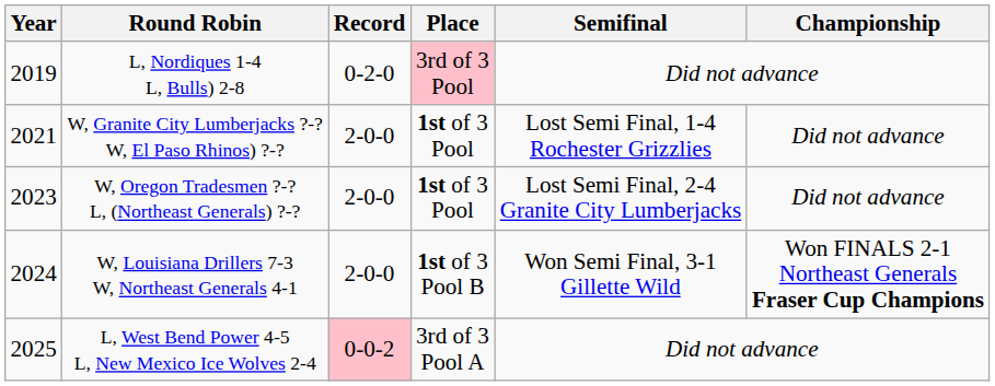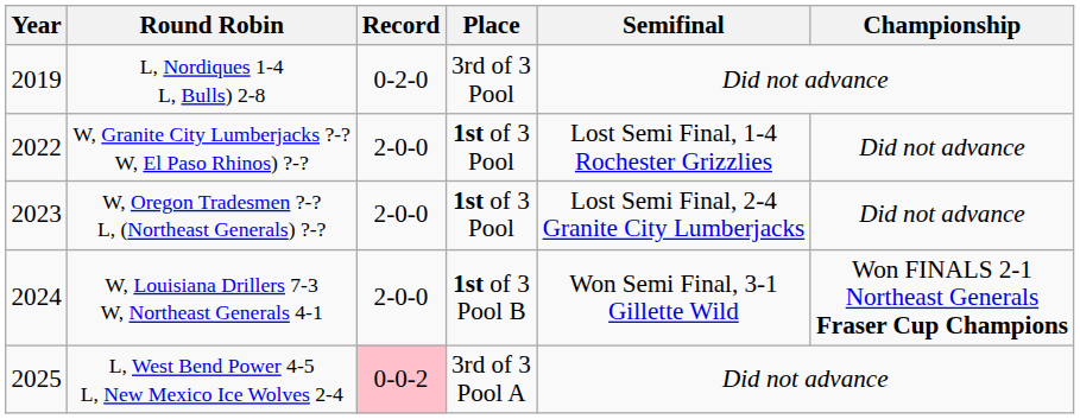L, Nordiques 1-4 L, Bulls) 2-8 | Place: pink background -> no background
W, Granite City Lumberjacks ?-? W, El Paso Rhinos) ?-? | Year: 2021 -> 2022
